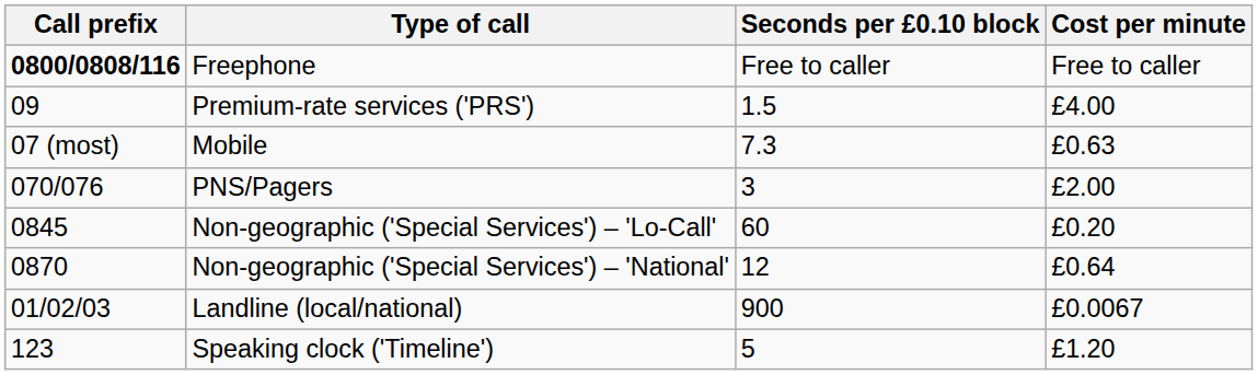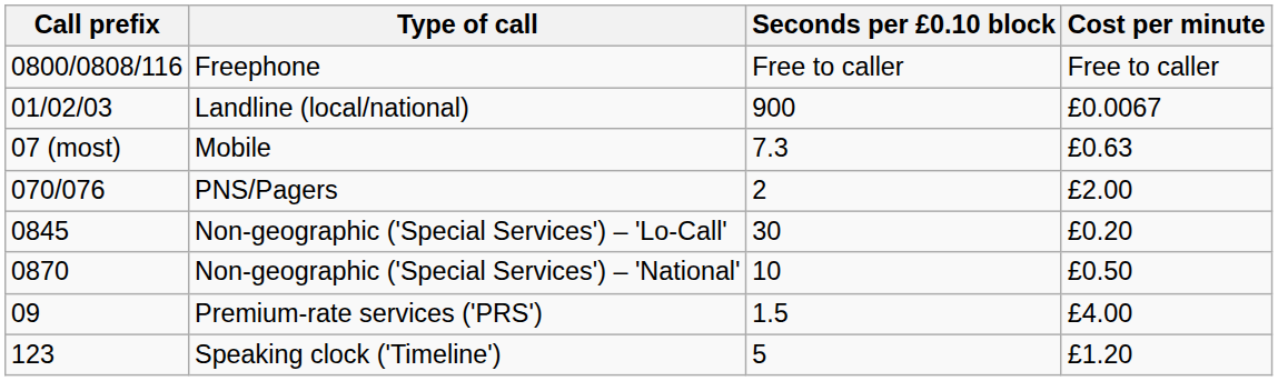Freephone | Call prefix: bold -> normal
rows swapped: Landline (local/national) <-> Premium-rate services ('PRS')
PNS/Pagers | Seconds per £0.10 block: 3 -> 2
Non-geographic ('Special Services') – 'Lo-Call' | Seconds per £0.10 block: 60 -> 30
Non-geographic ('Special Services') – 'National' | Seconds per £0.10 block: 12 -> 10
Non-geographic ('Special Services') – 'National' | Cost per minute: £0.64 -> £0.50
